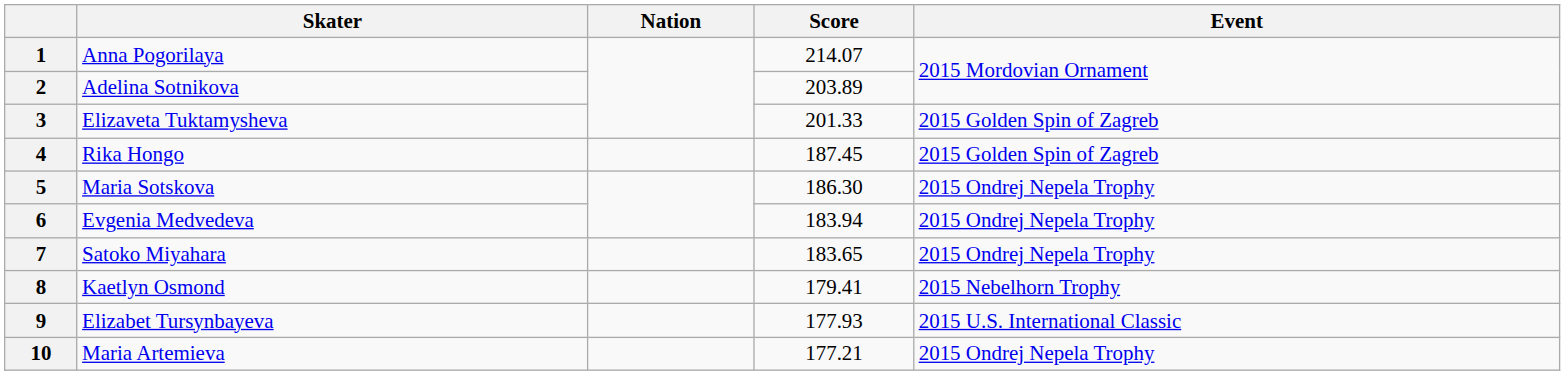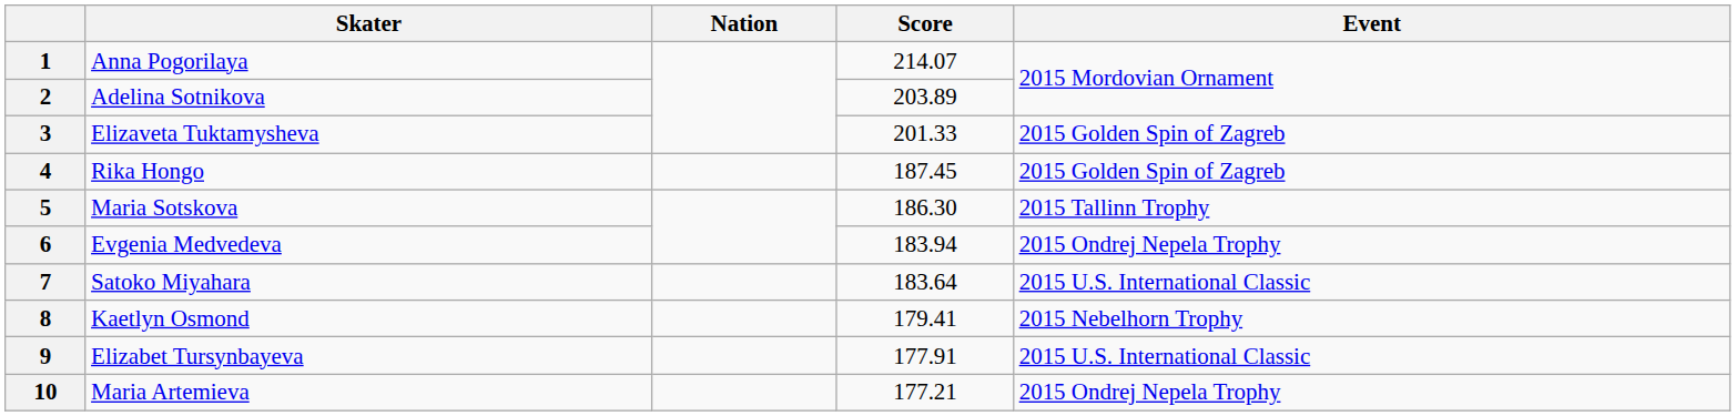5 | Event: 2015 Ondrej Nepela Trophy -> 2015 Tallinn Trophy
7 | Score: 183.65 -> 183.64
7 | Event: 2015 Ondrej Nepela Trophy -> 2015 U.S. International Classic
9 | Score: 177.93 -> 177.91
